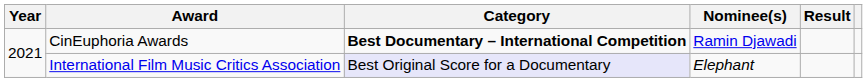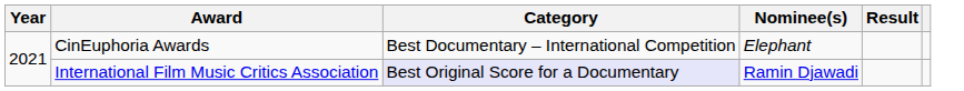CinEuphoria Awards | Category: bold -> normal
CinEuphoria Awards | Nominee(s): Ramin Djawadi -> Elephant
International Film Music Critics Association | Nominee(s): Elephant -> Ramin Djawadi
